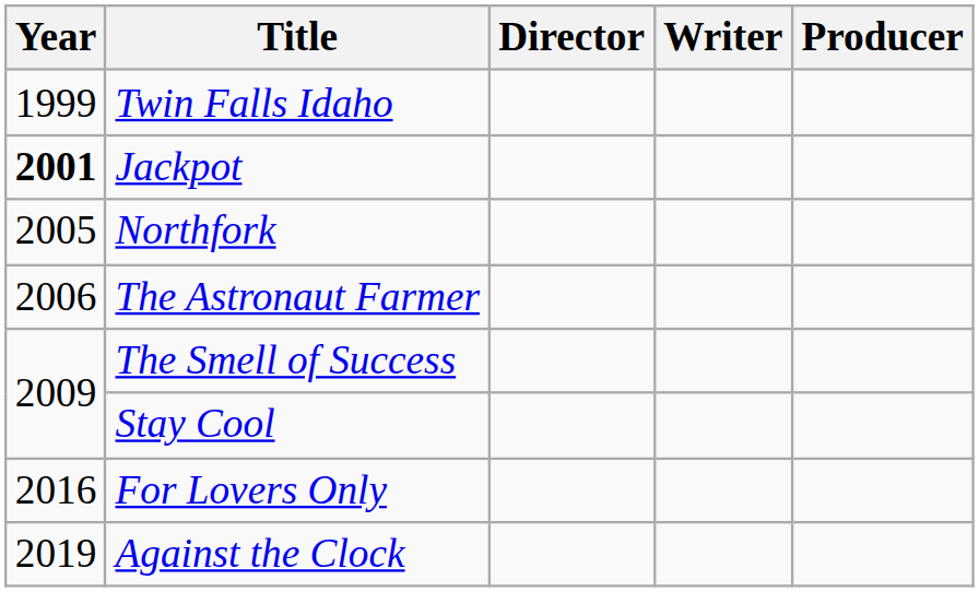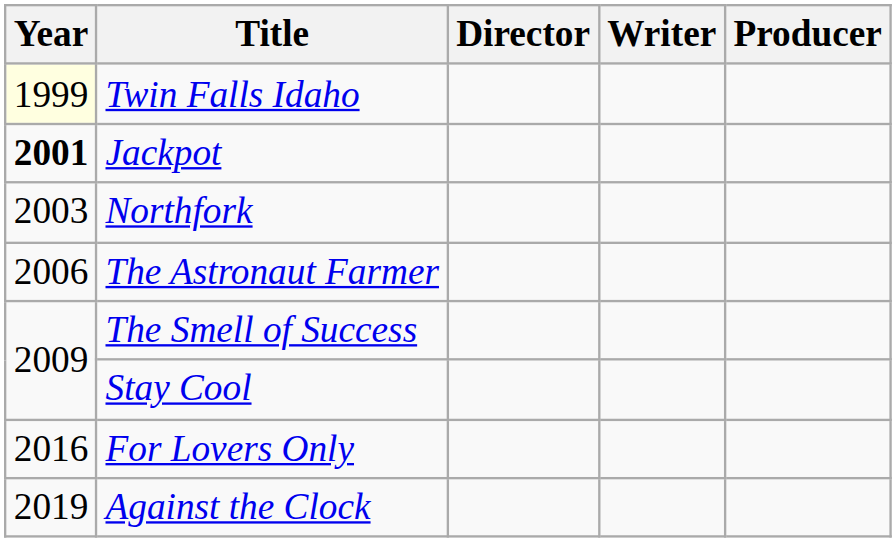Twin Falls Idaho | Year: no background -> lightyellow background
Northfork | Year: 2005 -> 2003
